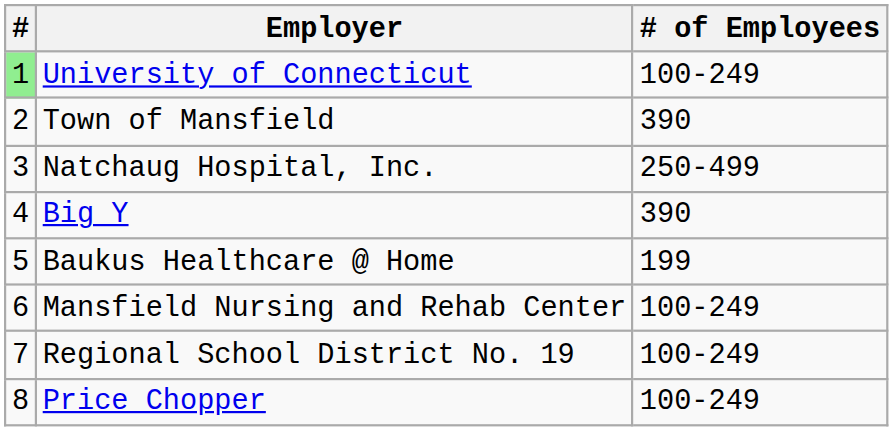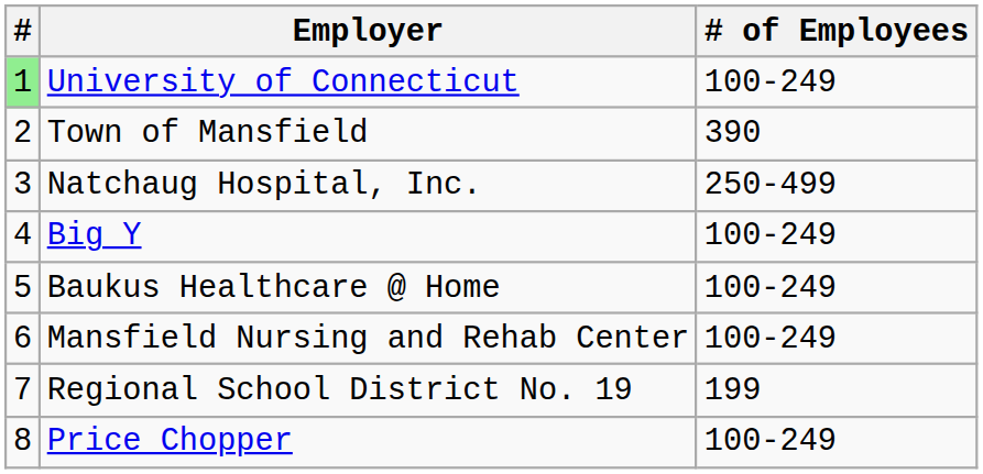Big Y | # of Employees: 390 -> 100-249
Baukus Healthcare @ Home | # of Employees: 199 -> 100-249
Regional School District No. 19 | # of Employees: 100-249 -> 199
